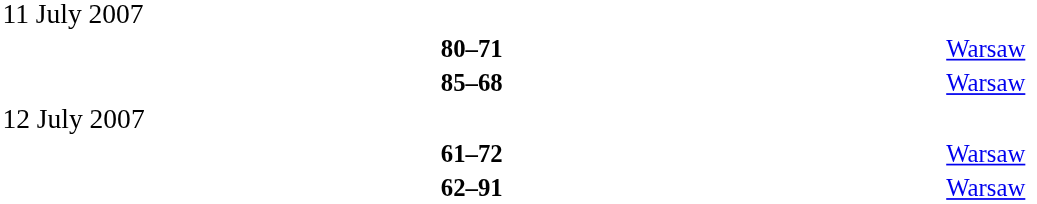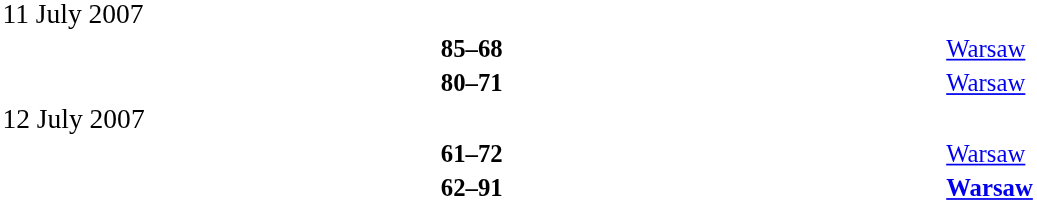rows swapped: 80–71 <-> 85–68
62–91 | column 6: normal -> bold
